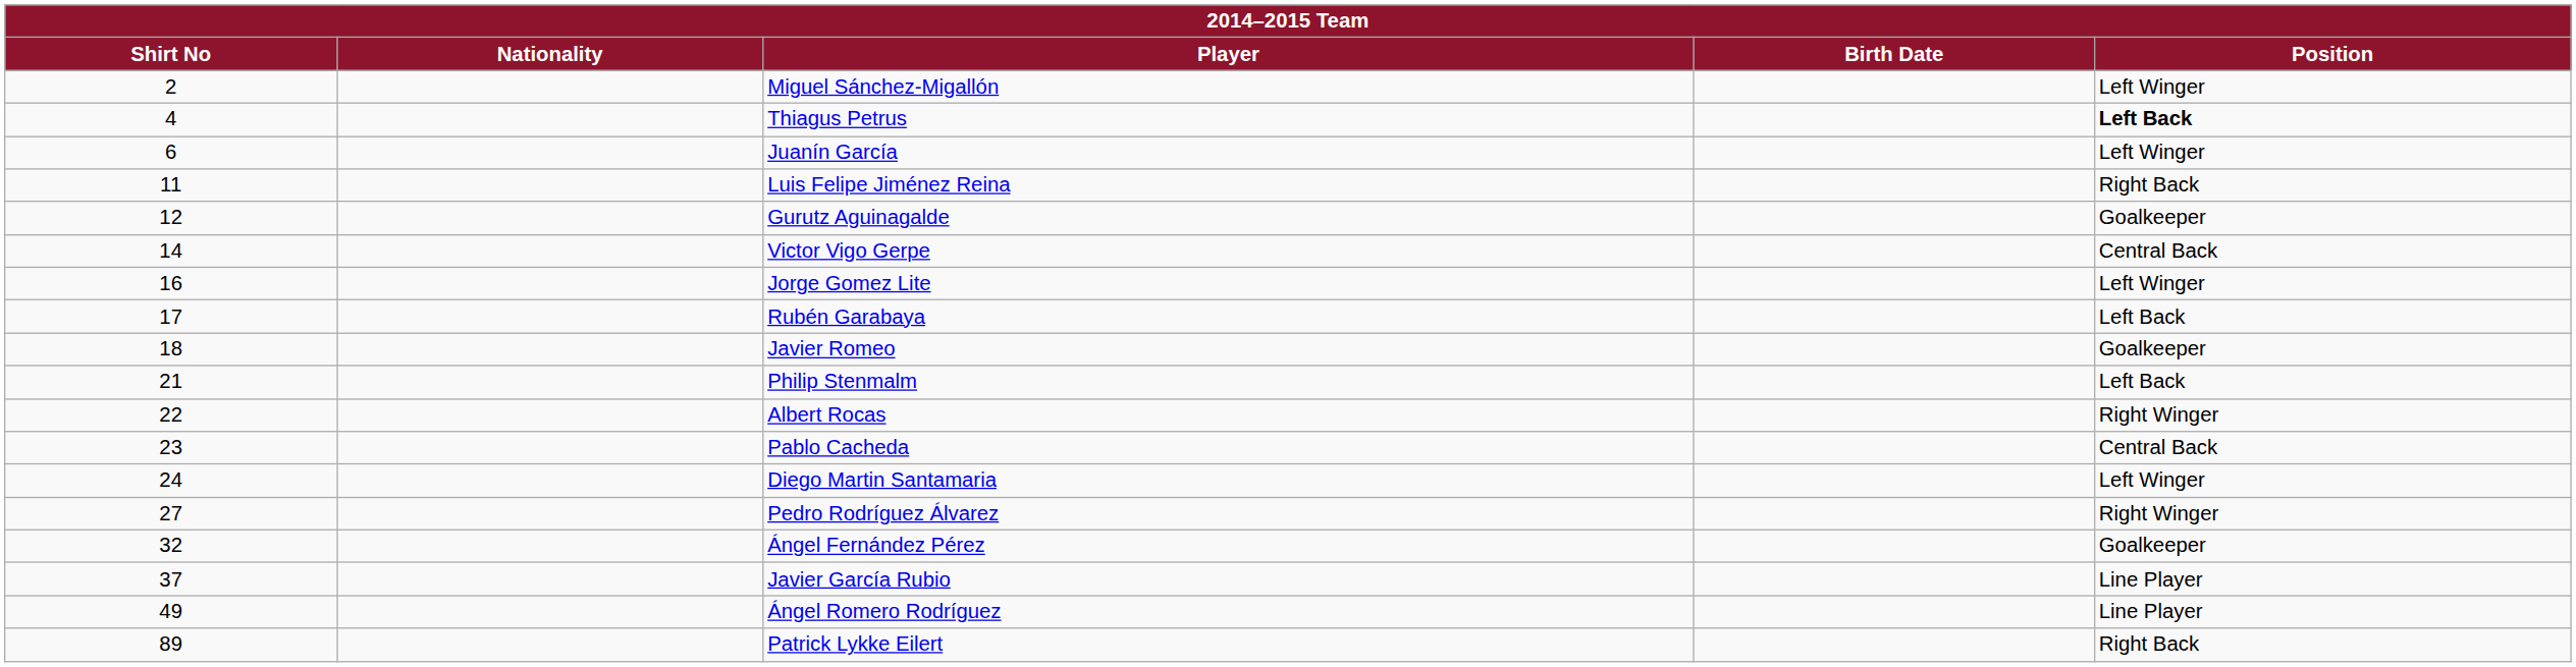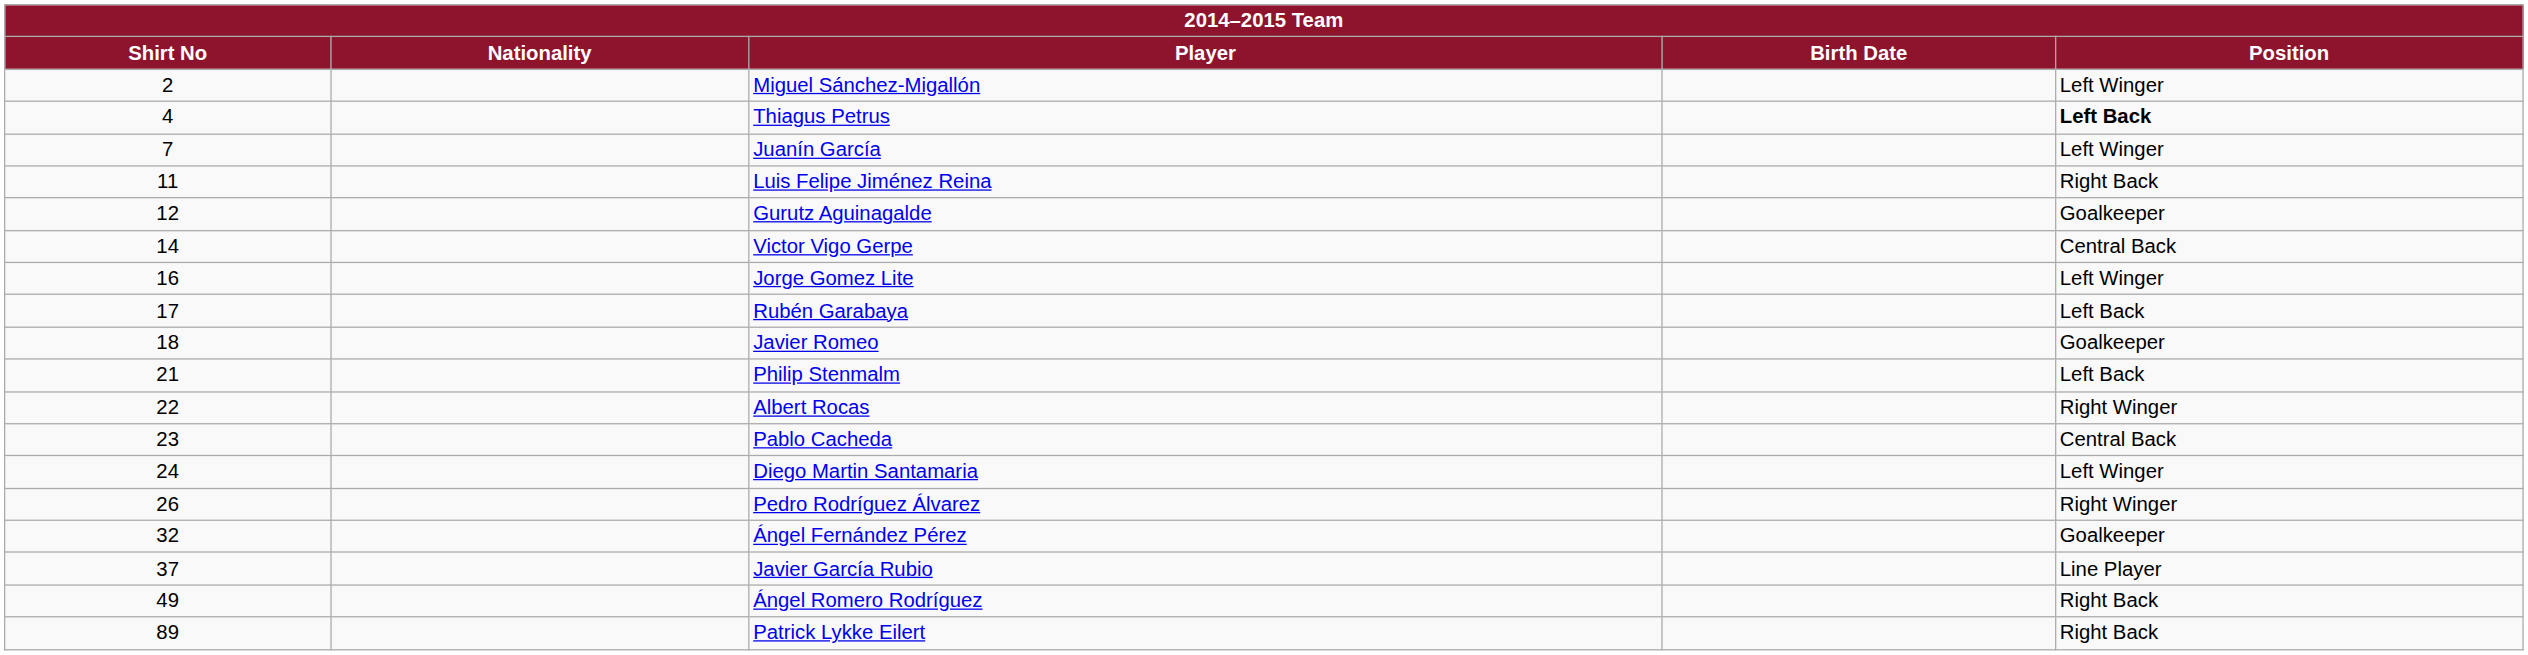Juanín García | Shirt No: 6 -> 7
Pedro Rodríguez Álvarez | Shirt No: 27 -> 26
Ángel Romero Rodríguez | Position: Line Player -> Right Back
